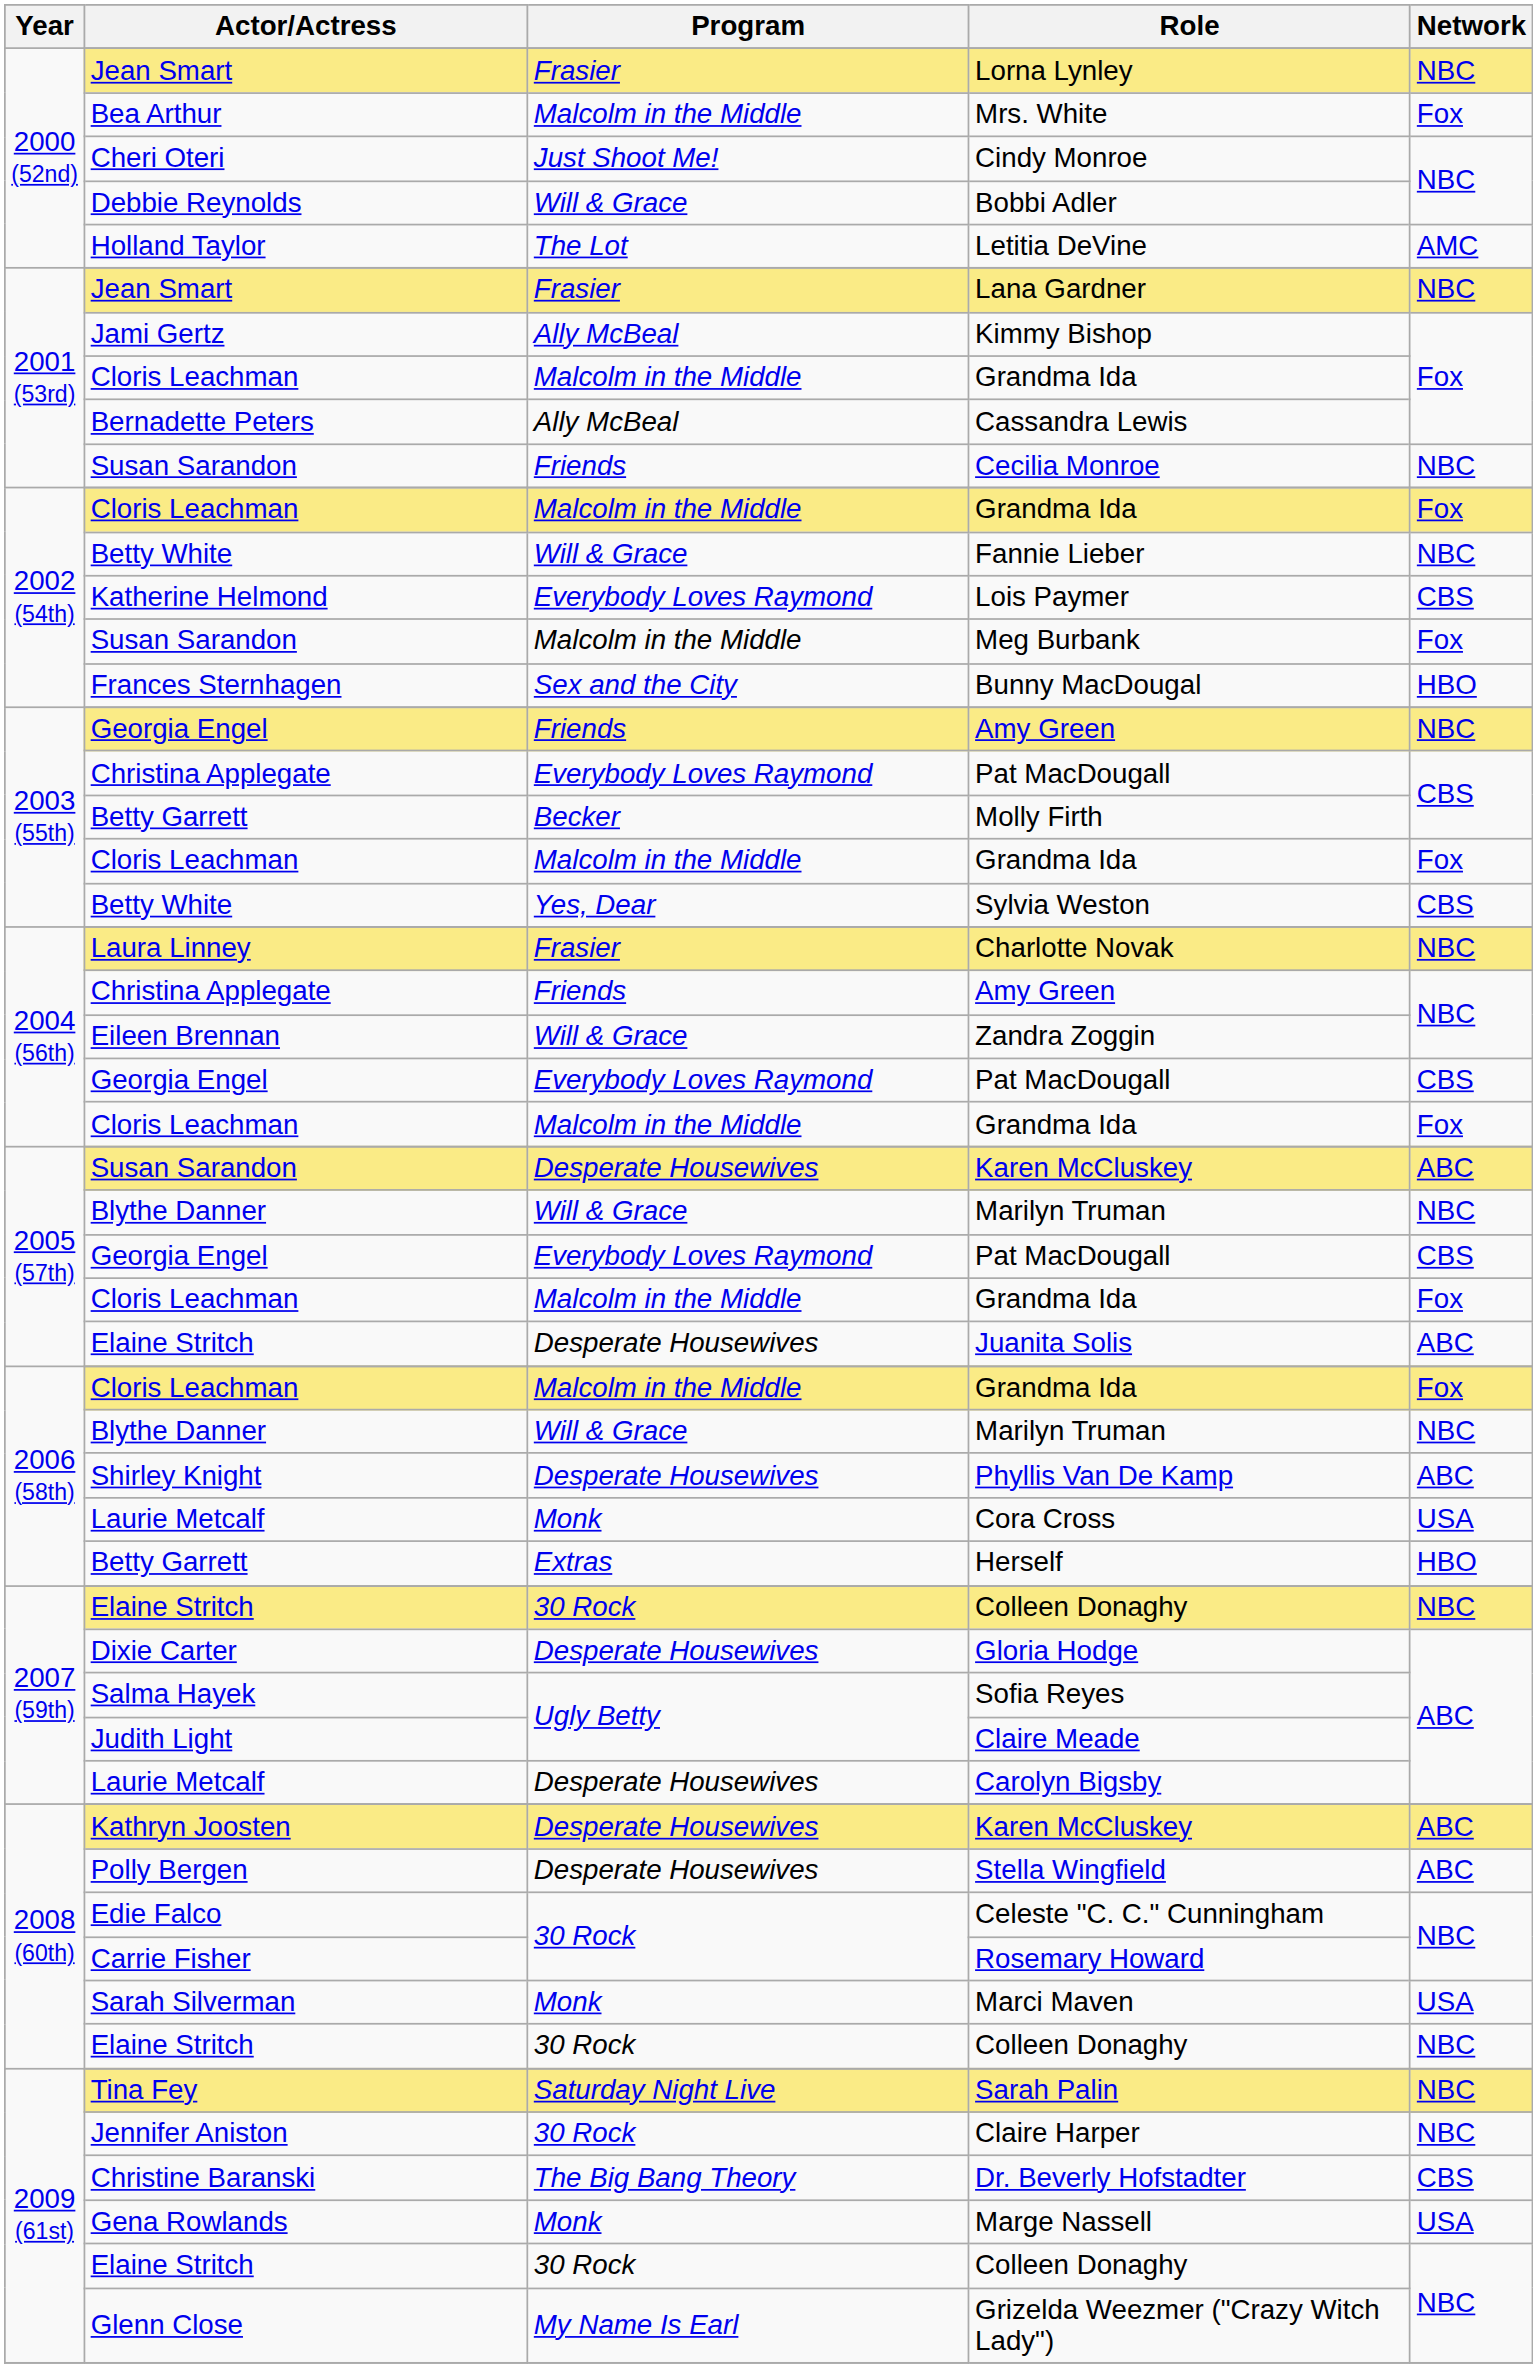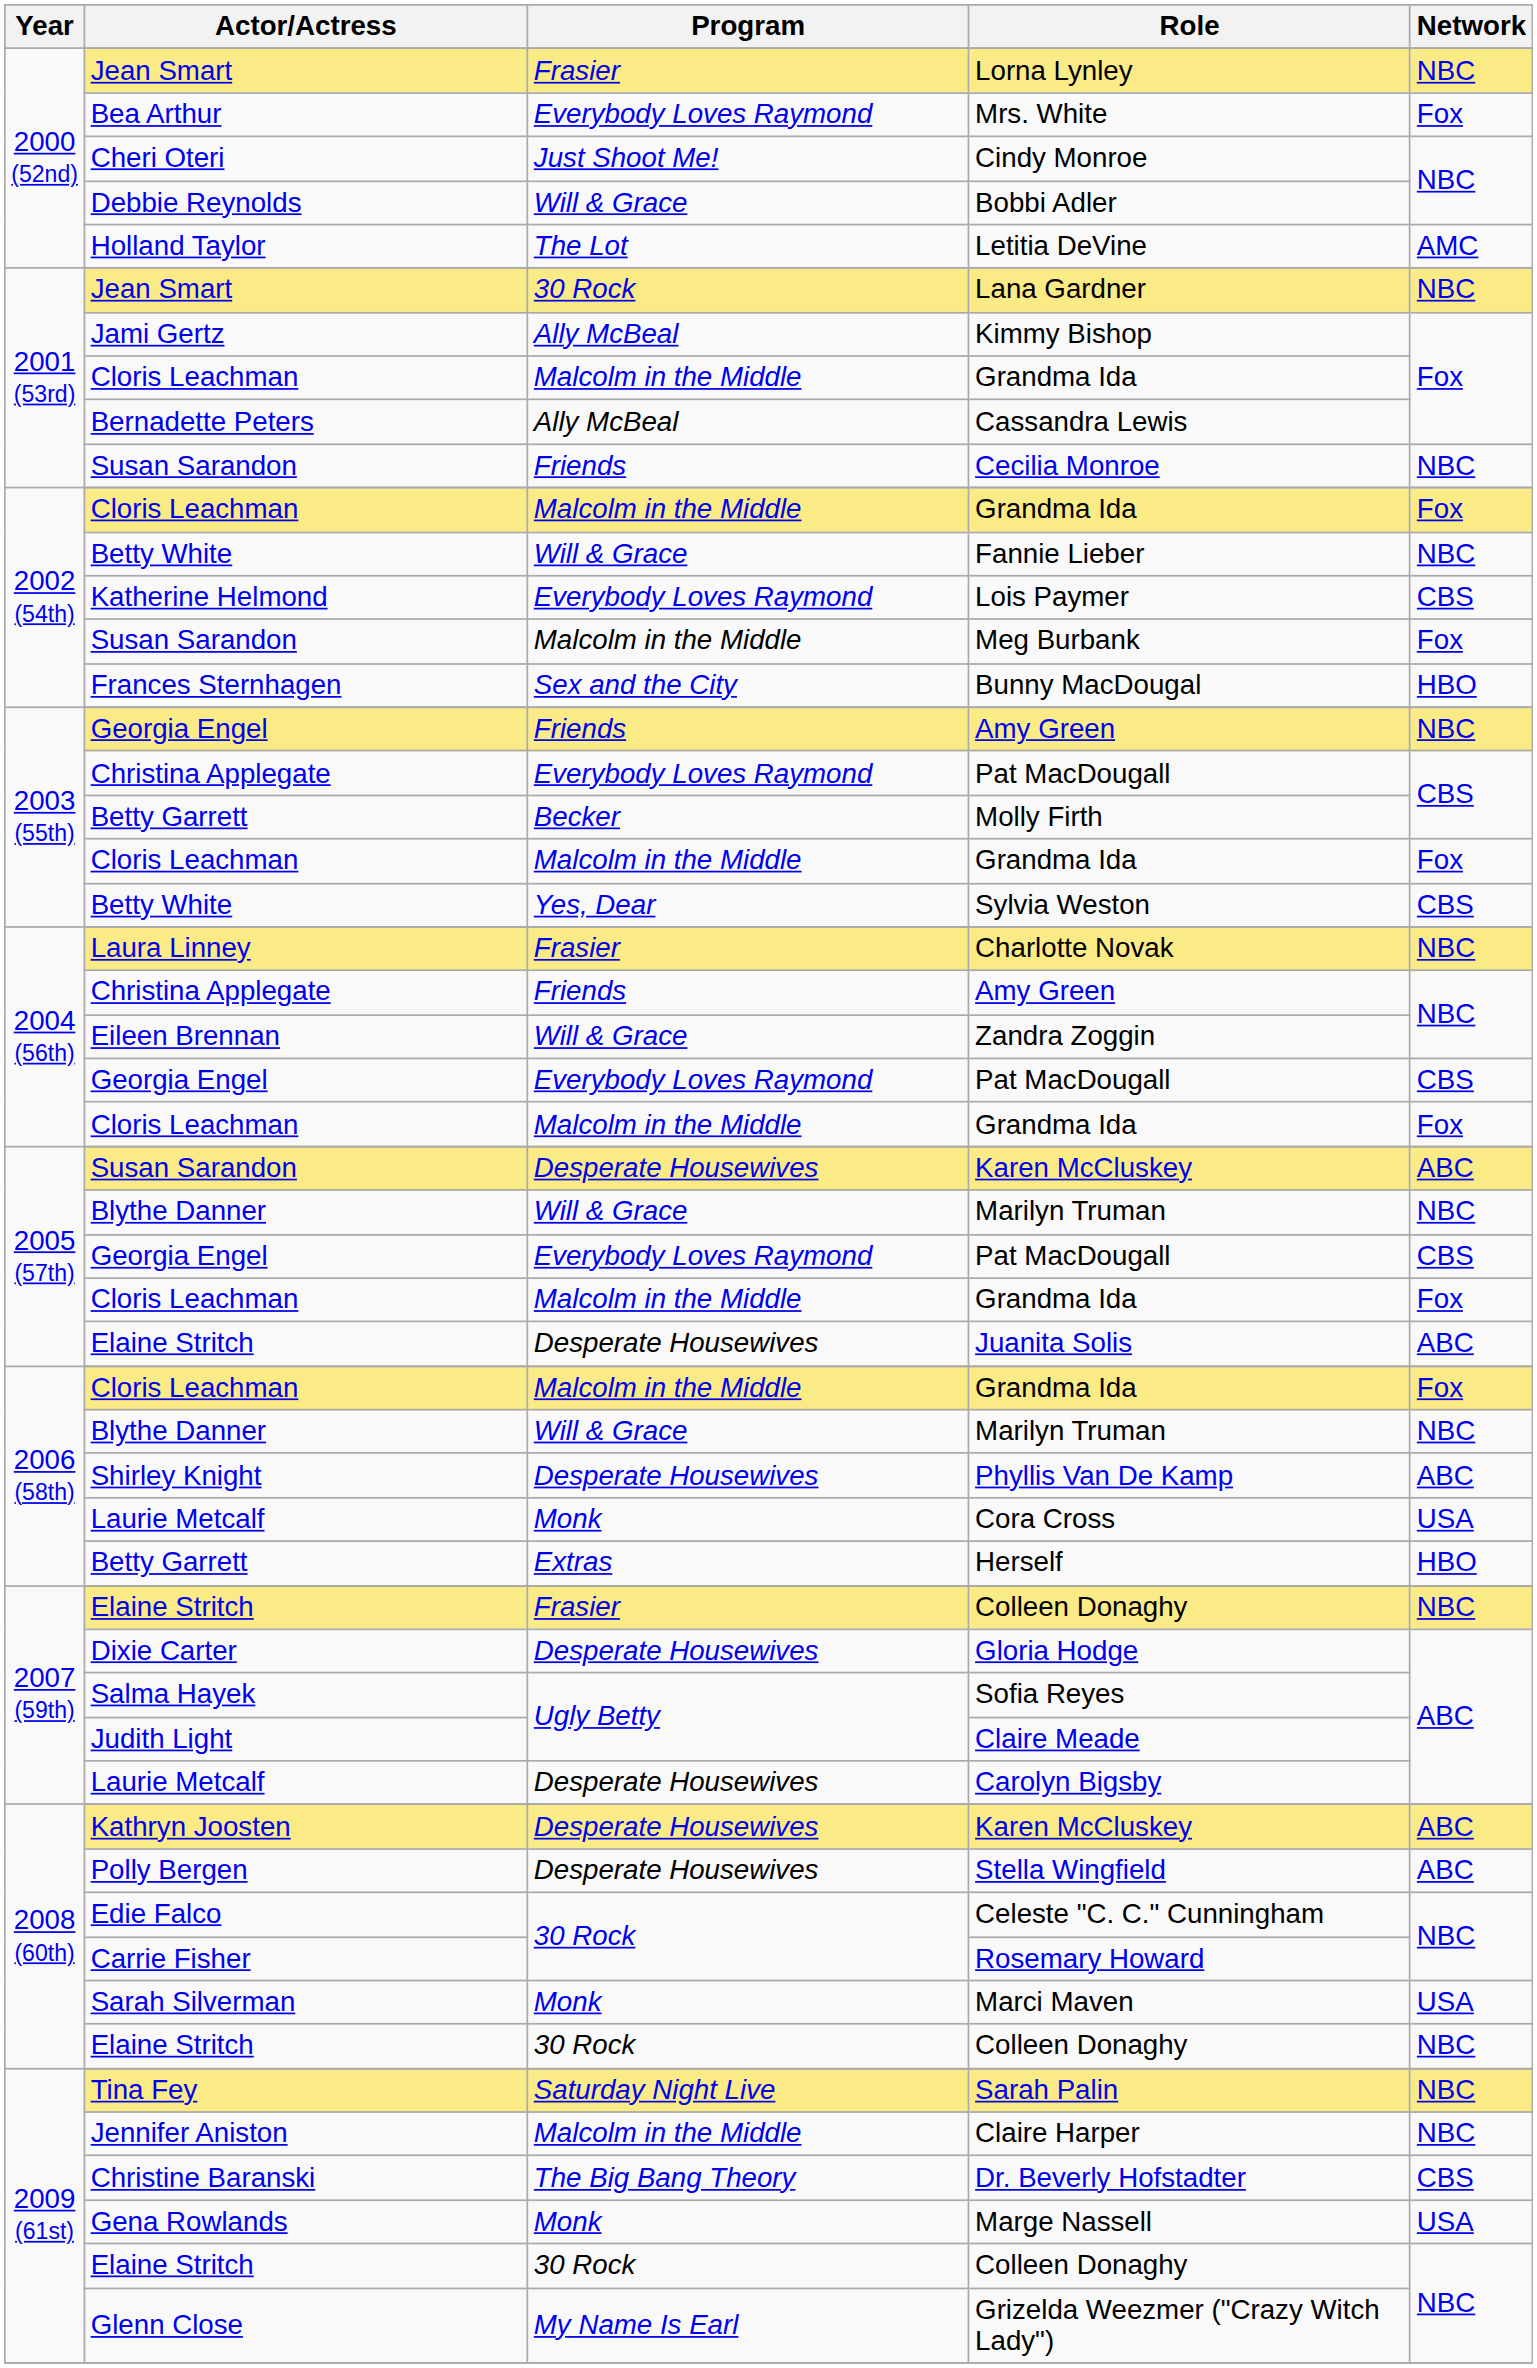Mrs. White | Program: Malcolm in the Middle -> Everybody Loves Raymond
Lana Gardner | Program: Frasier -> 30 Rock
2007 (59th) / Colleen Donaghy | Program: 30 Rock -> Frasier
Claire Harper | Program: 30 Rock -> Malcolm in the Middle
